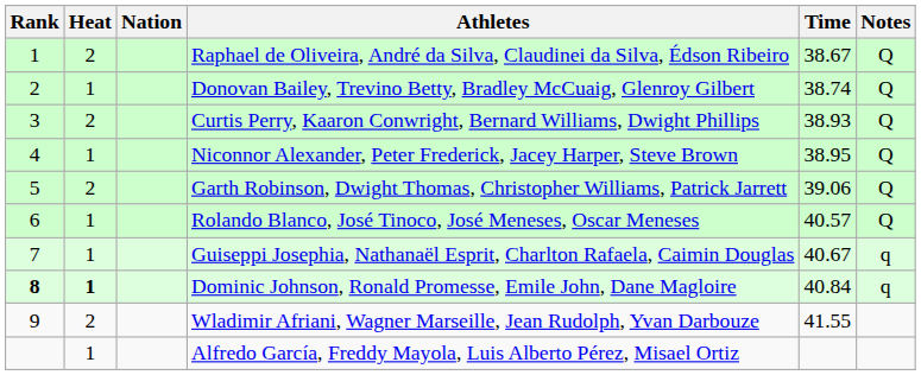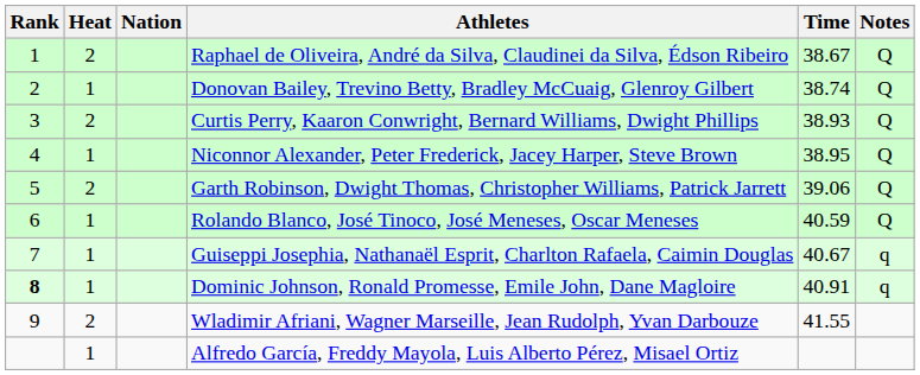Rolando Blanco, José Tinoco, José Meneses, Oscar Meneses | Time: 40.57 -> 40.59
Dominic Johnson, Ronald Promesse, Emile John, Dane Magloire | Heat: bold -> normal
Dominic Johnson, Ronald Promesse, Emile John, Dane Magloire | Time: 40.84 -> 40.91
